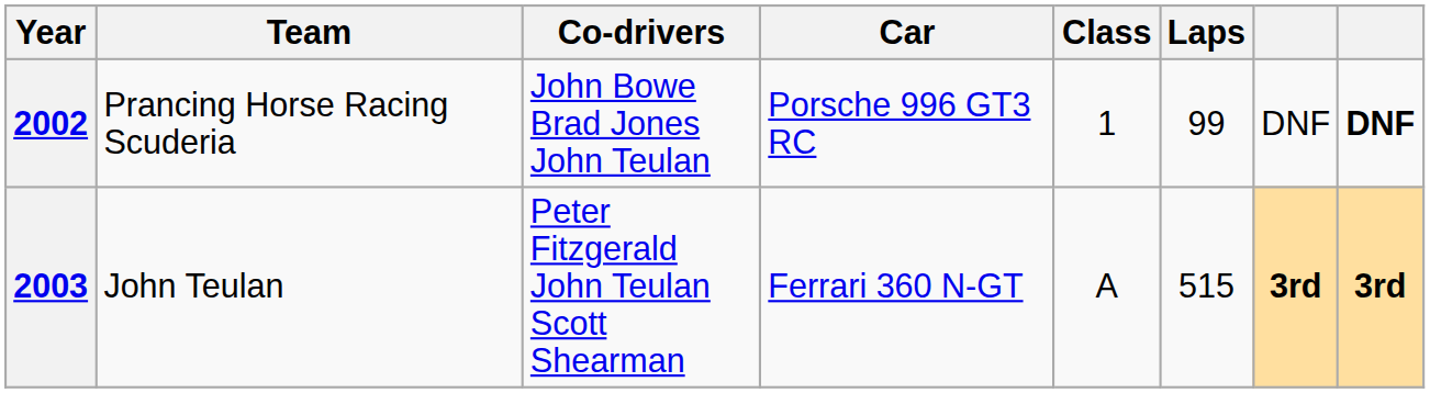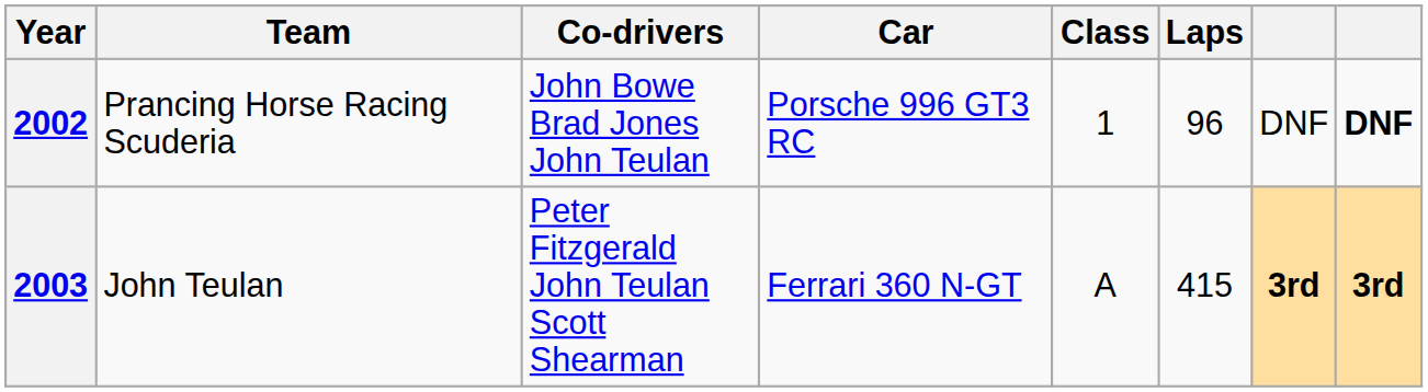2002 | Laps: 99 -> 96
2003 | Laps: 515 -> 415
